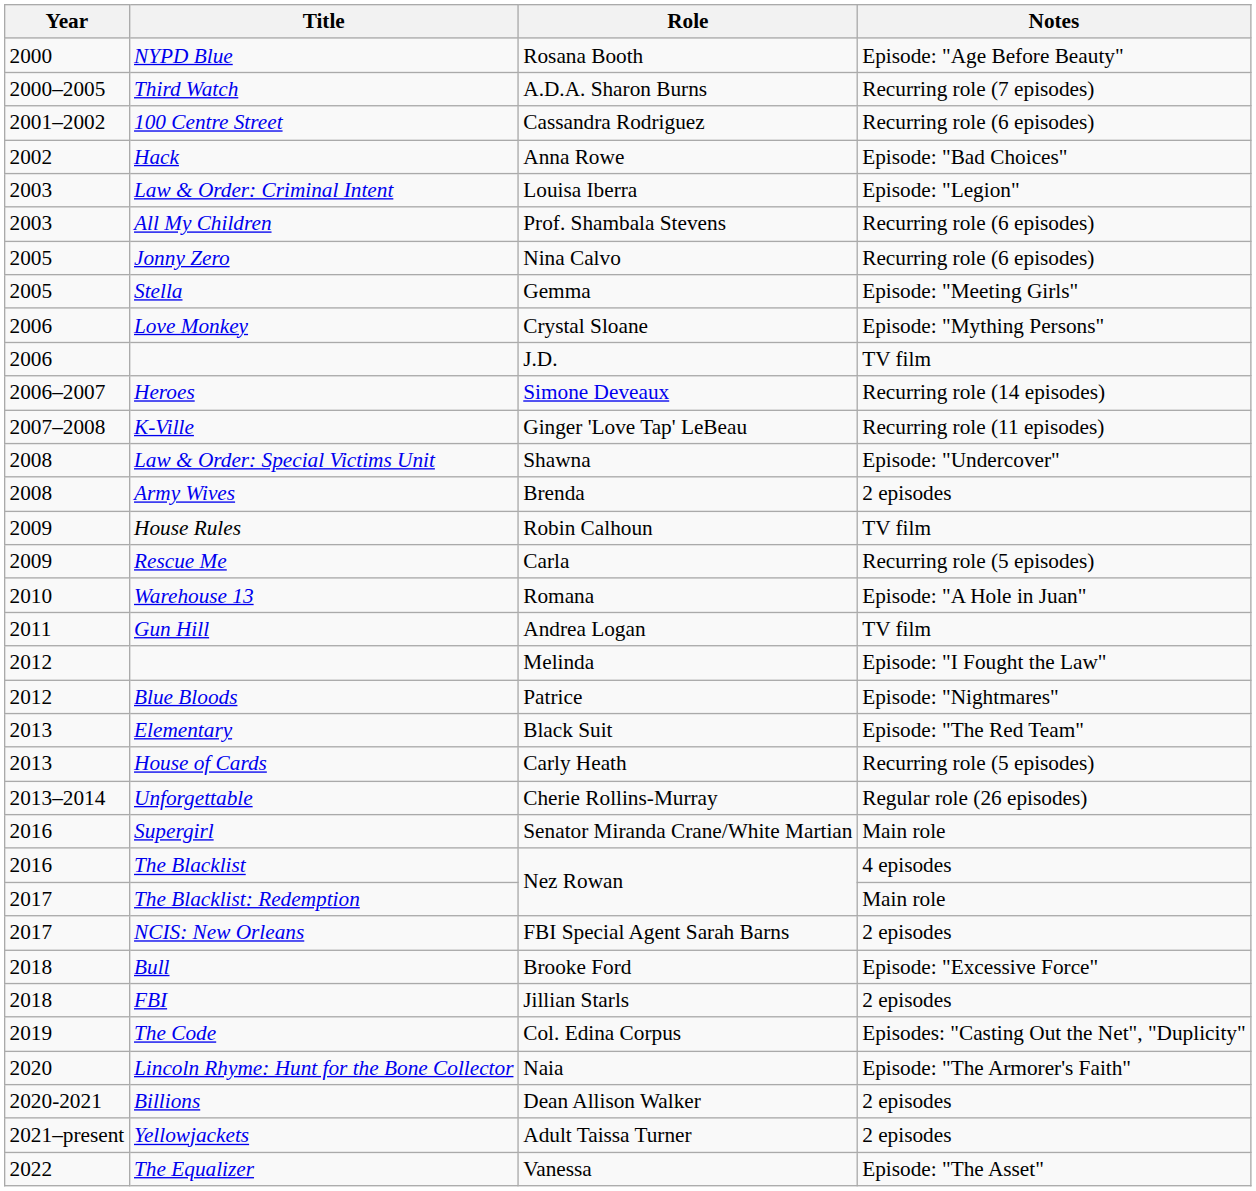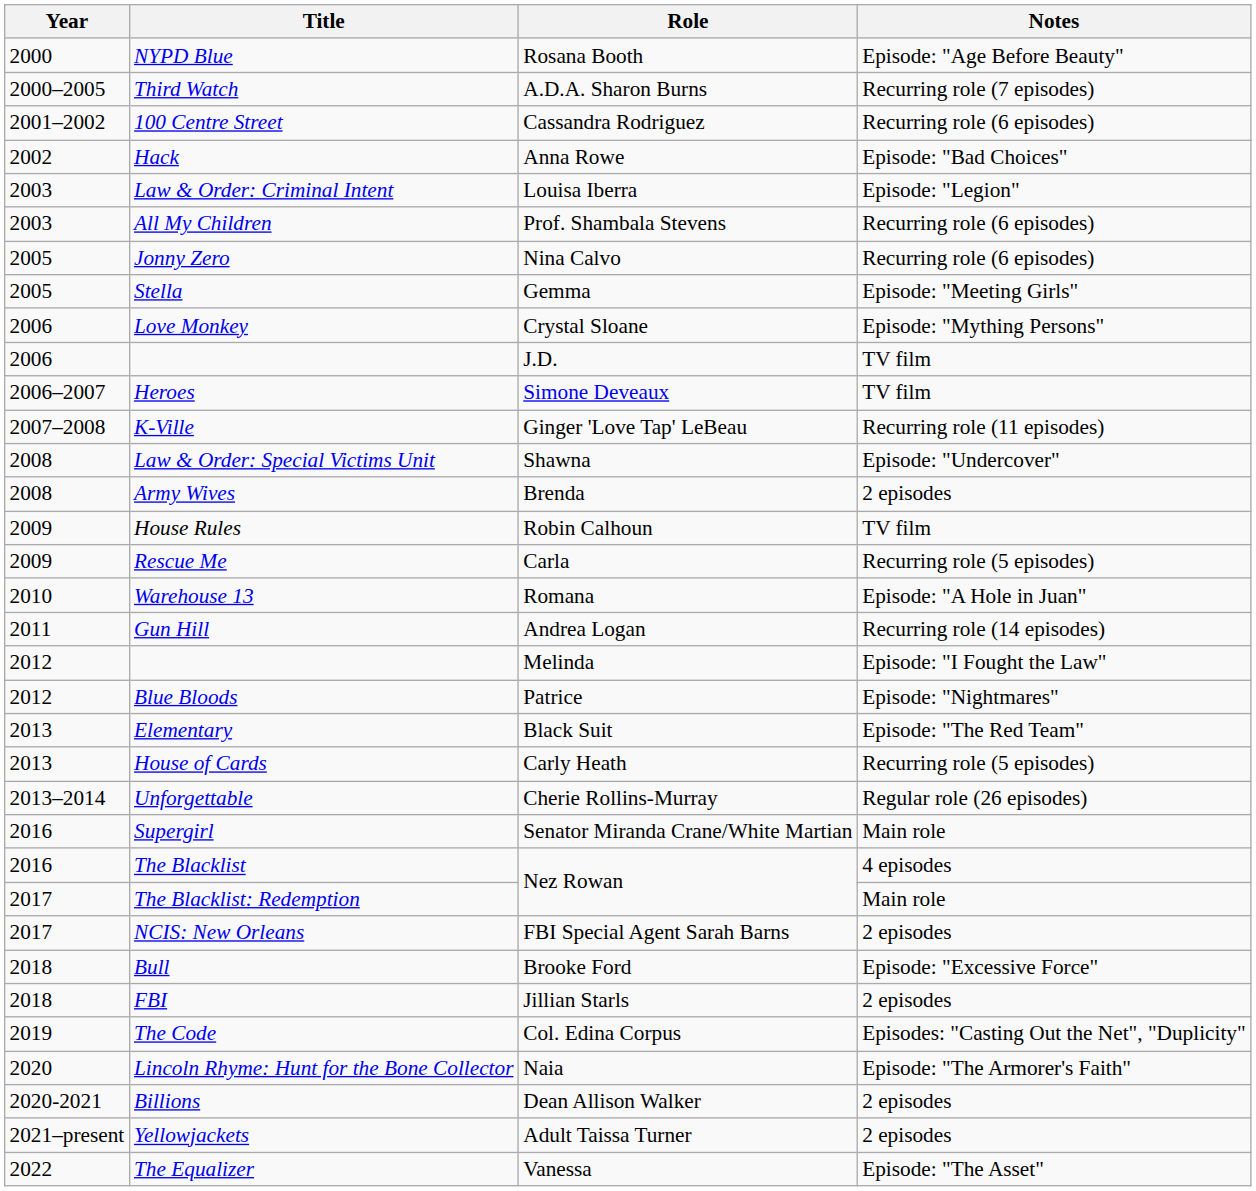Heroes | Notes: Recurring role (14 episodes) -> TV film
Gun Hill | Notes: TV film -> Recurring role (14 episodes)
